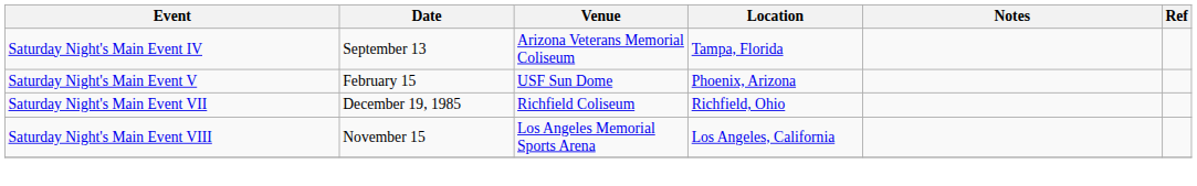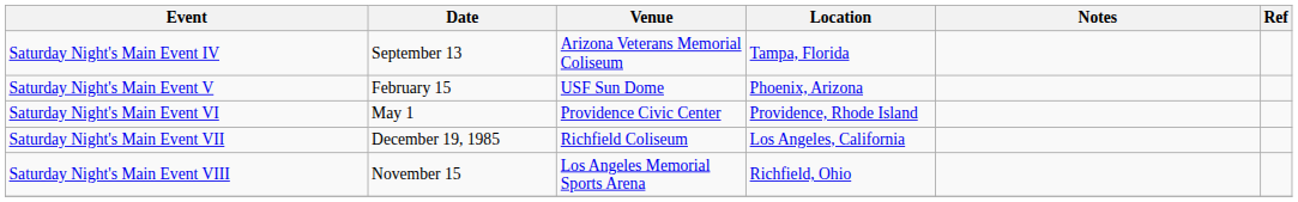+ row: Saturday Night's Main Event VI | May 1 | Providence Civic Center | Providence, Rhode Island
Saturday Night's Main Event VII | Location: Richfield, Ohio -> Los Angeles, California
Saturday Night's Main Event VIII | Location: Los Angeles, California -> Richfield, Ohio
